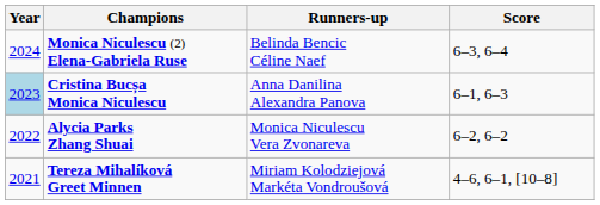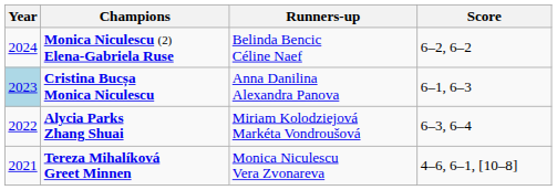Monica Niculescu (2) Elena-Gabriela Ruse | Score: 6–3, 6–4 -> 6–2, 6–2
Alycia Parks Zhang Shuai | Runners-up: Monica Niculescu Vera Zvonareva -> Miriam Kolodziejová Markéta Vondroušová
Alycia Parks Zhang Shuai | Score: 6–2, 6–2 -> 6–3, 6–4
Tereza Mihalíková Greet Minnen | Runners-up: Miriam Kolodziejová Markéta Vondroušová -> Monica Niculescu Vera Zvonareva
